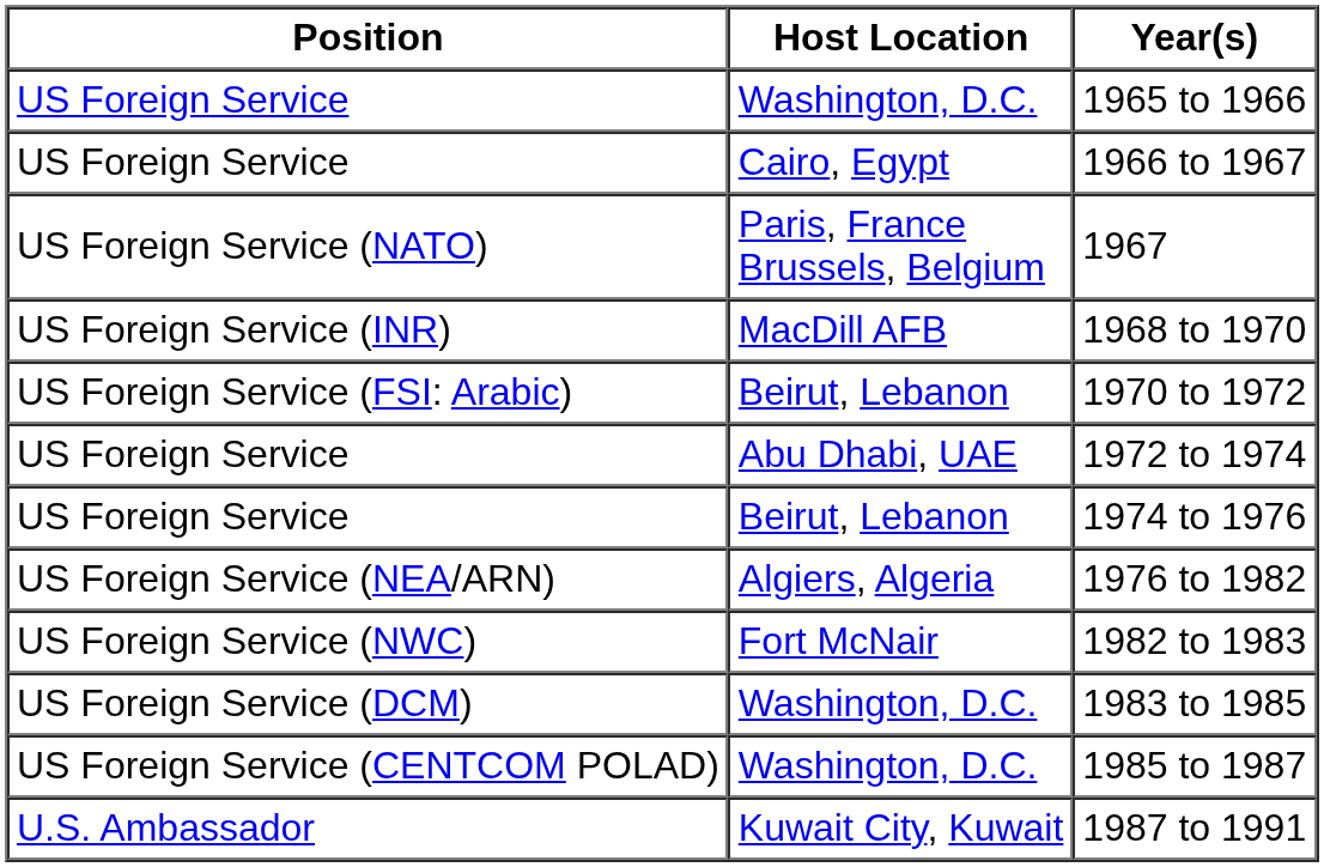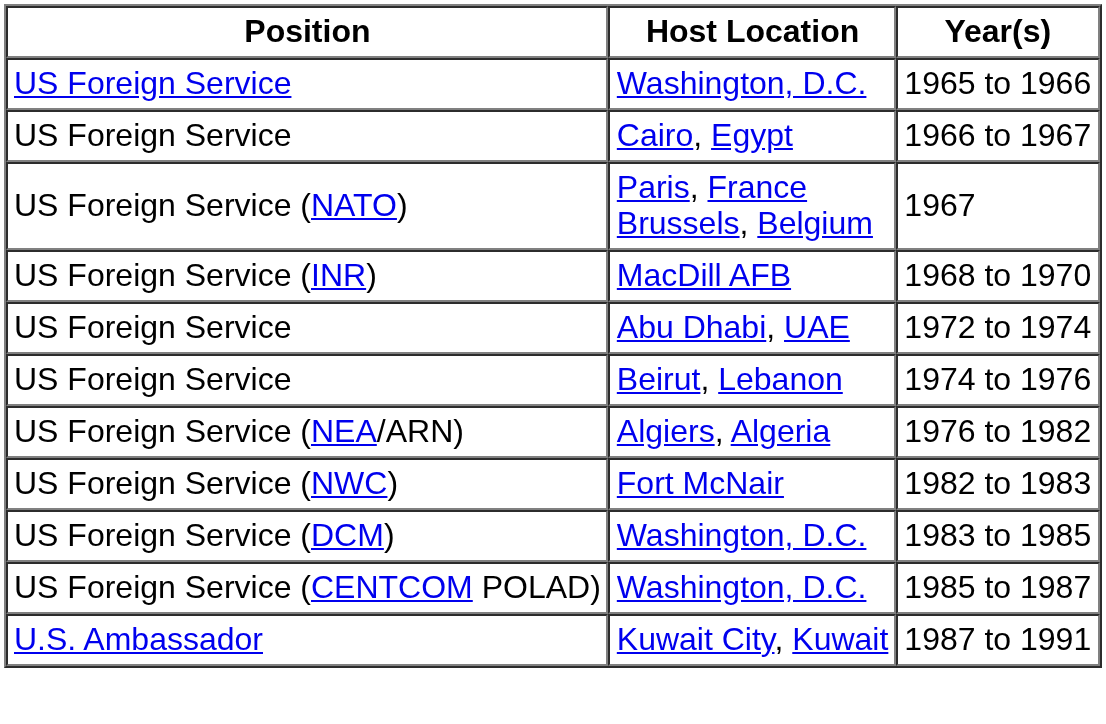- row: US Foreign Service (FSI: Arabic) | Beirut, Lebanon | 1970 to 1972
